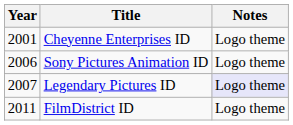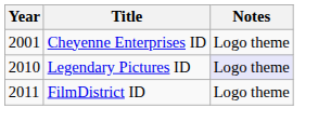- row: 2006 | Sony Pictures Animation ID | Logo theme
Legendary Pictures ID | Year: 2007 -> 2010
